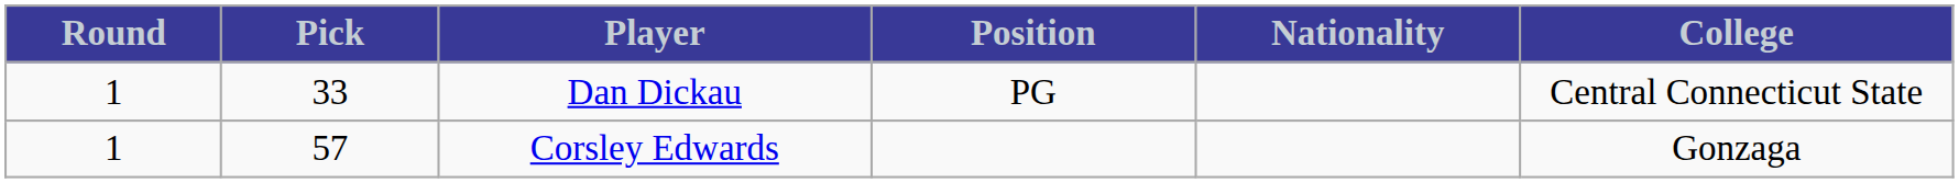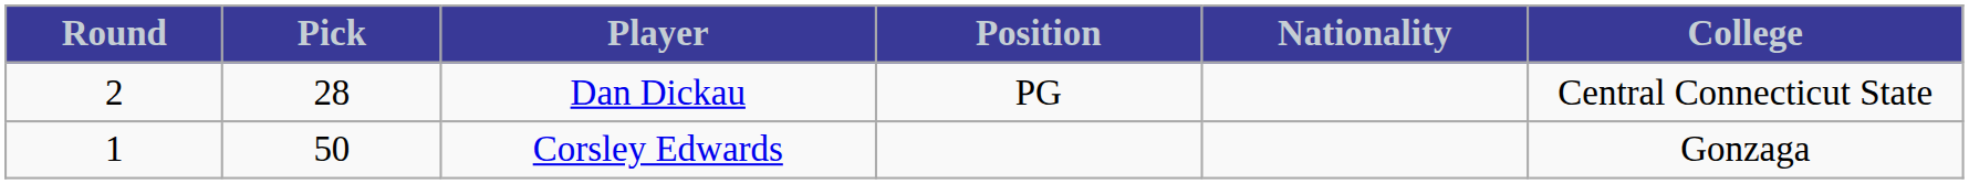Dan Dickau | Round: 1 -> 2
Dan Dickau | Pick: 33 -> 28
Corsley Edwards | Pick: 57 -> 50
